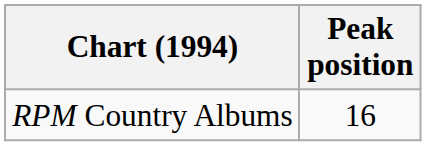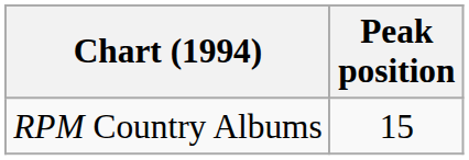RPM Country Albums | Peak position: 16 -> 15
